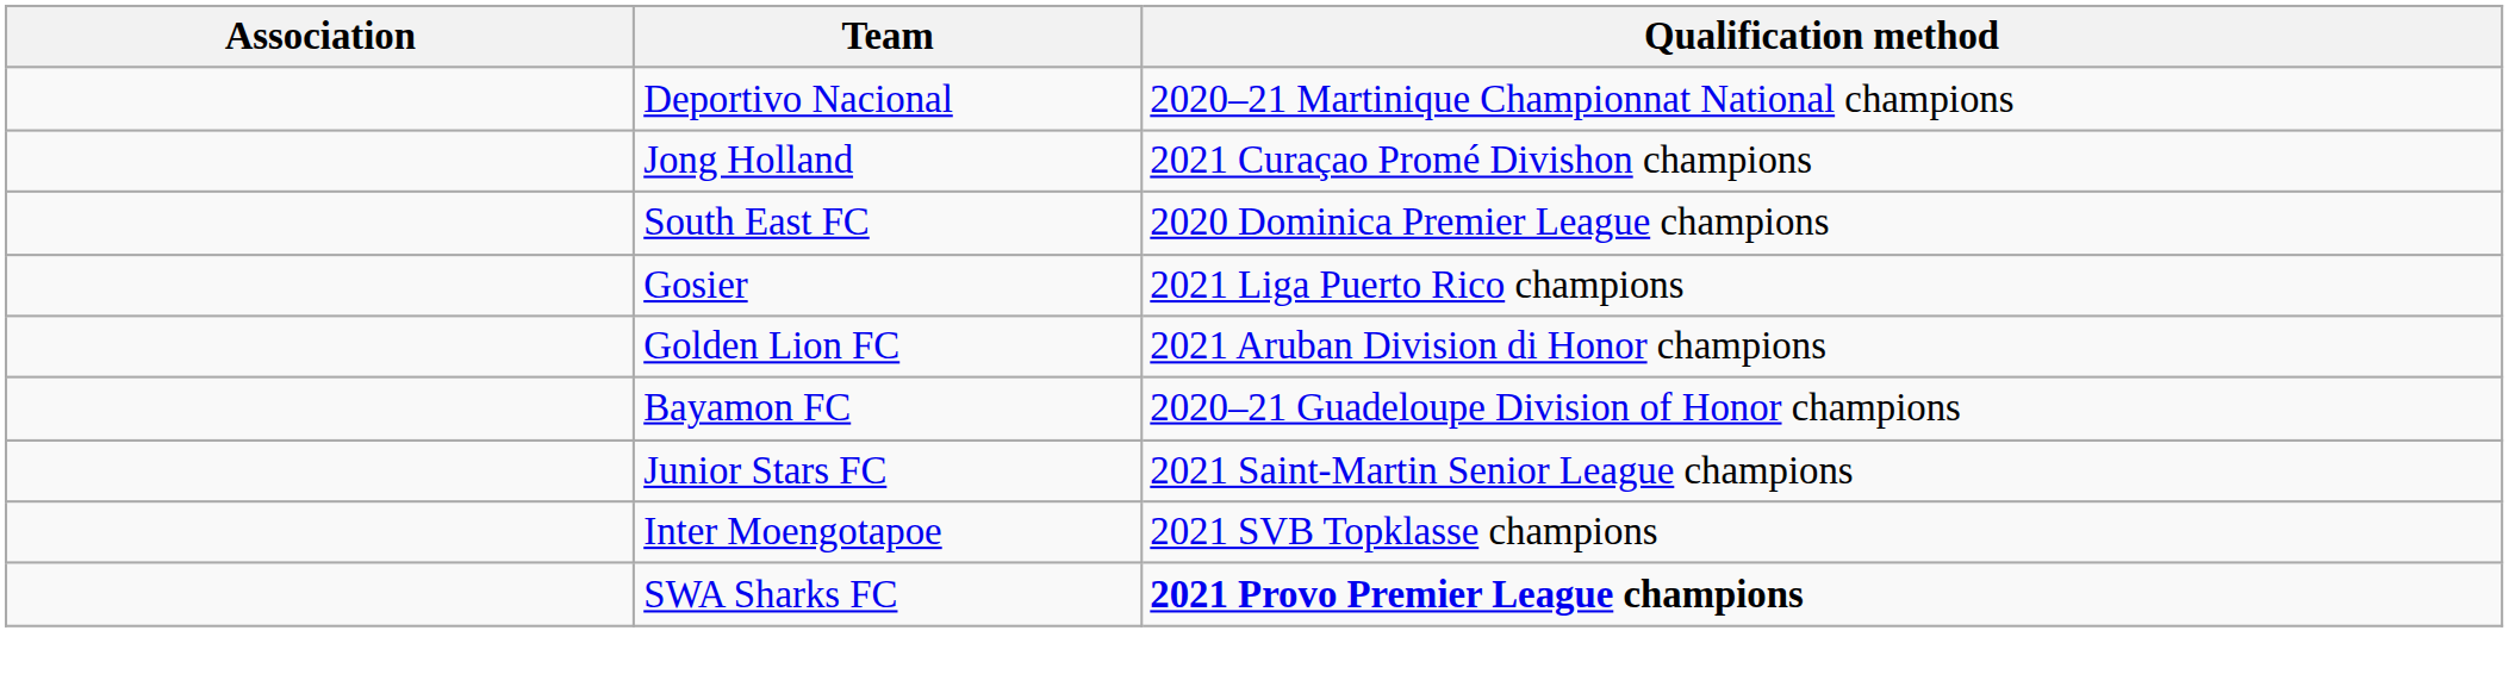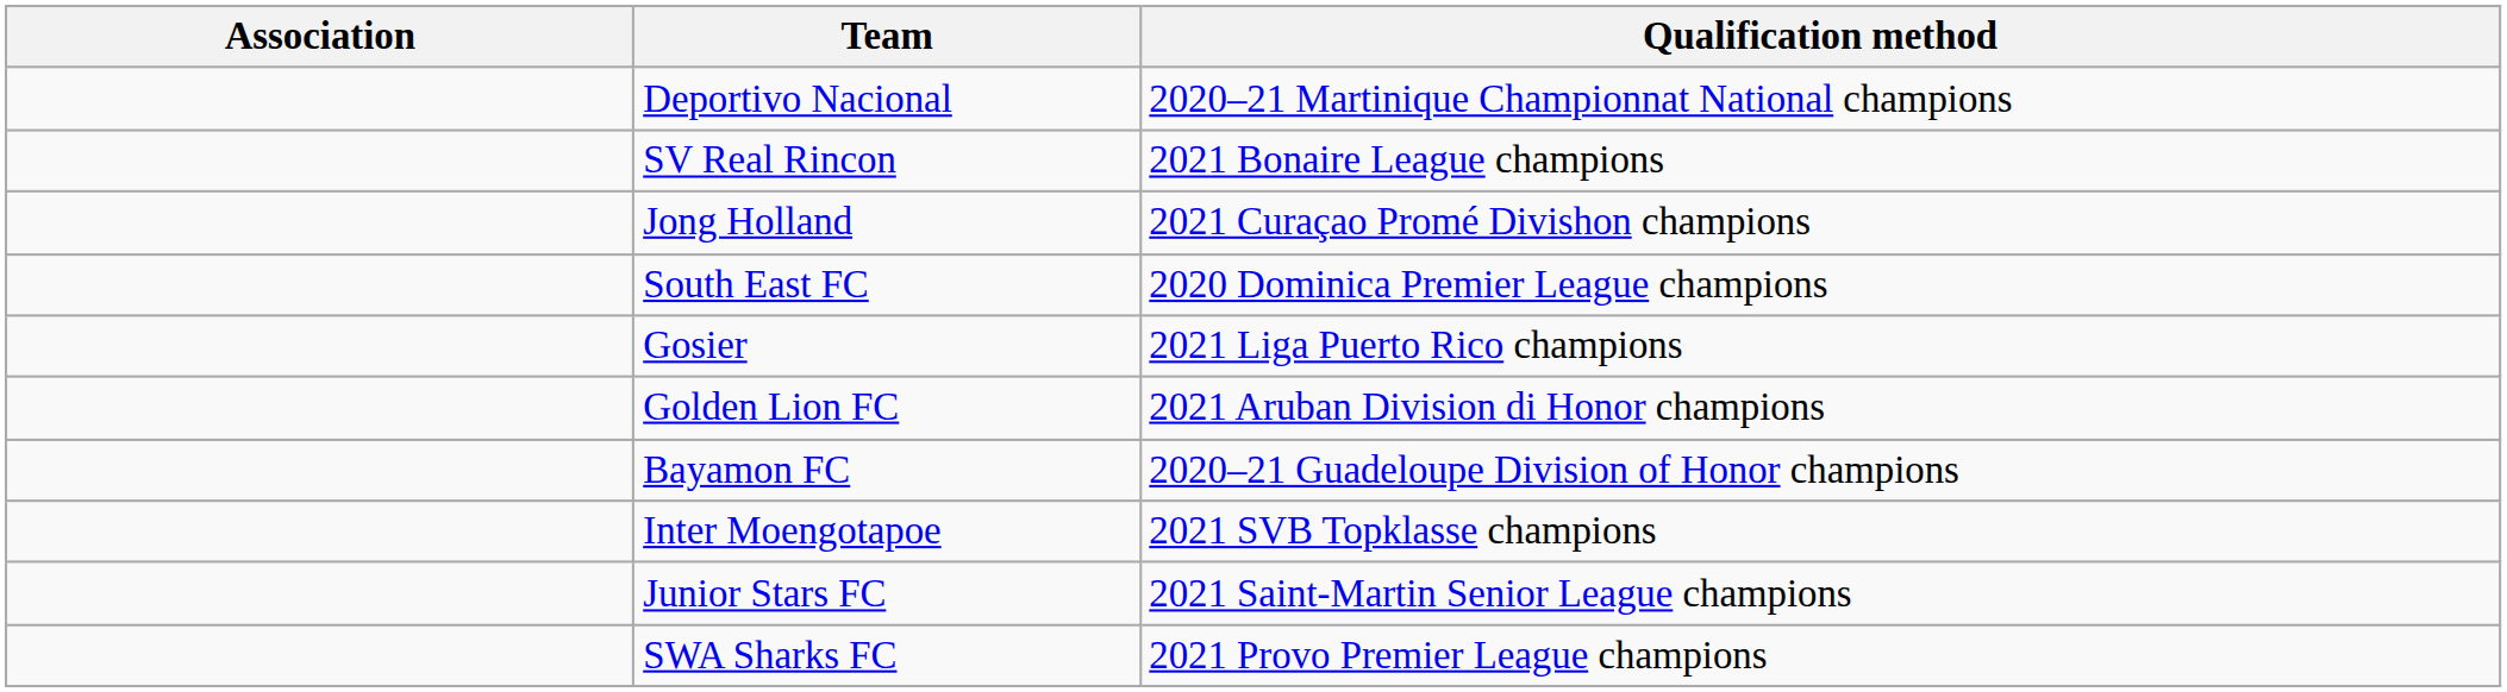+ row: SV Real Rincon | 2021 Bonaire League champions
rows swapped: Junior Stars FC <-> Inter Moengotapoe
SWA Sharks FC | Qualification method: bold -> normal
